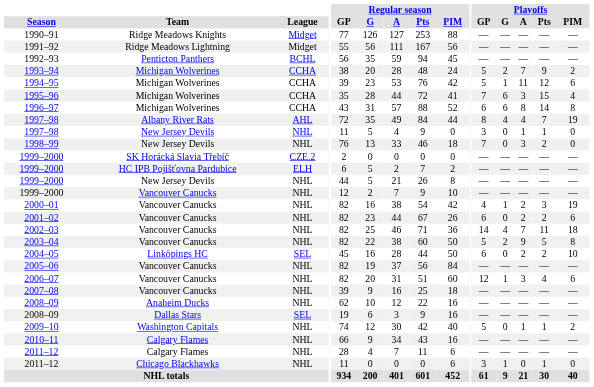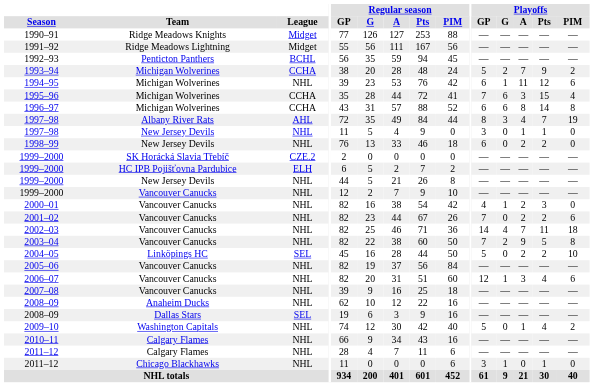1994–95 | League: CCHA -> NHL
1994–95 | Playoffs / GP: 5 -> 6
1997–98 / Albany River Rats | Playoffs / G: 4 -> 3
1998–99 | Playoffs / GP: 7 -> 6
1998–99 | Playoffs / A: 3 -> 2
2000–01 | Playoffs / PIM: 19 -> 0
2001–02 | Playoffs / GP: 6 -> 7
2003–04 | Playoffs / GP: 5 -> 7
2004–05 | Playoffs / GP: 6 -> 5
2009–10 | Playoffs / Pts: 1 -> 4
